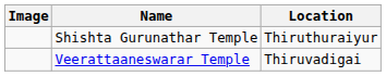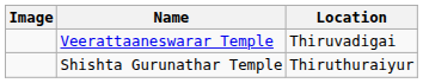rows swapped: Veerattaaneswarar Temple <-> Shishta Gurunathar Temple
